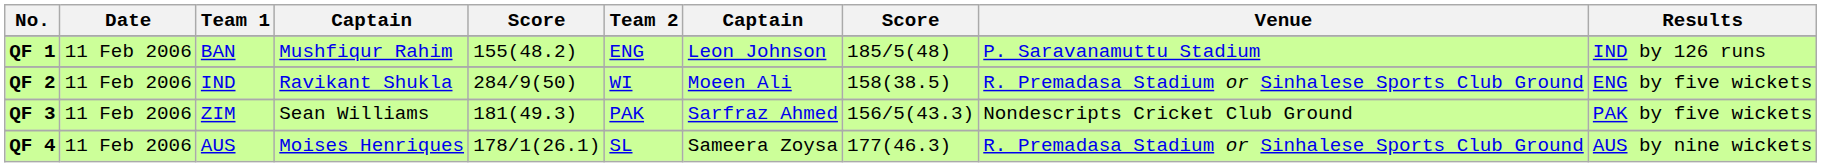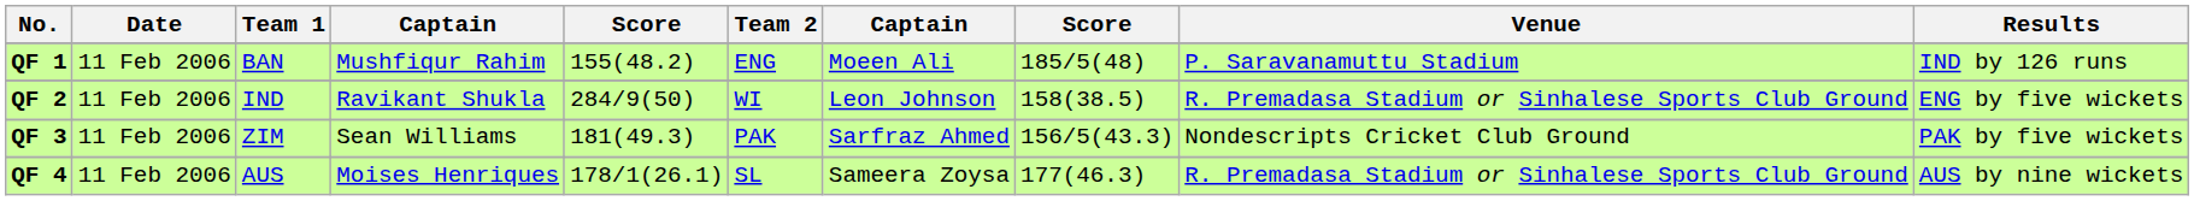QF 1 | column 7: Leon Johnson -> Moeen Ali
QF 2 | column 7: Moeen Ali -> Leon Johnson
